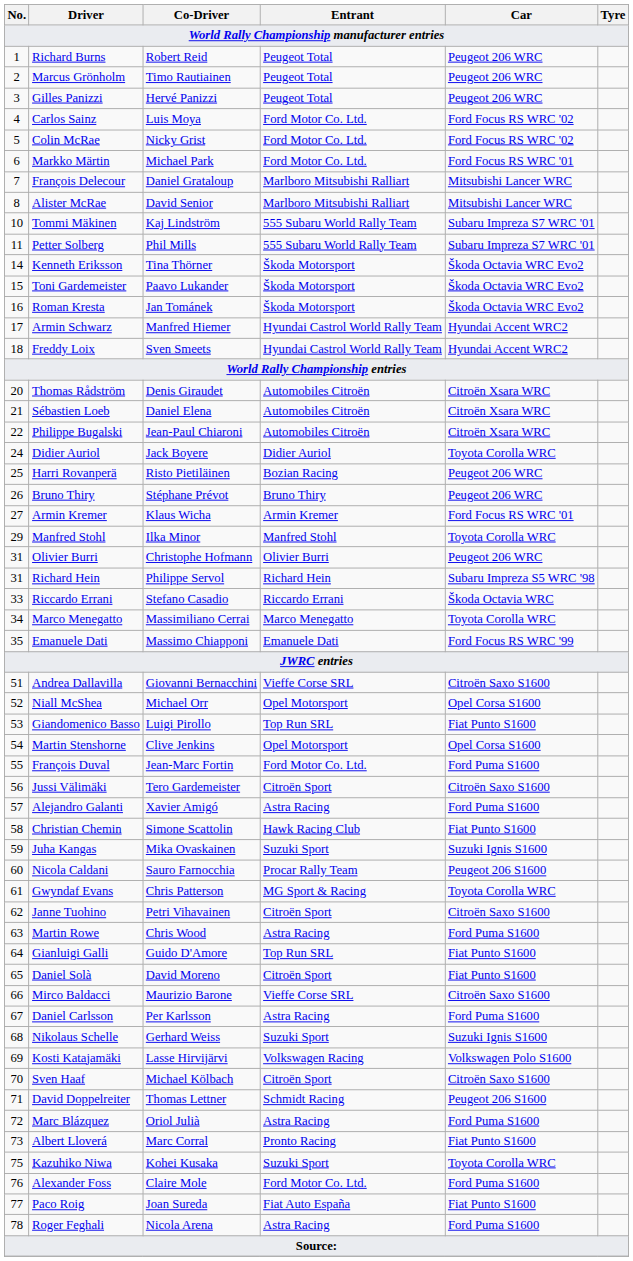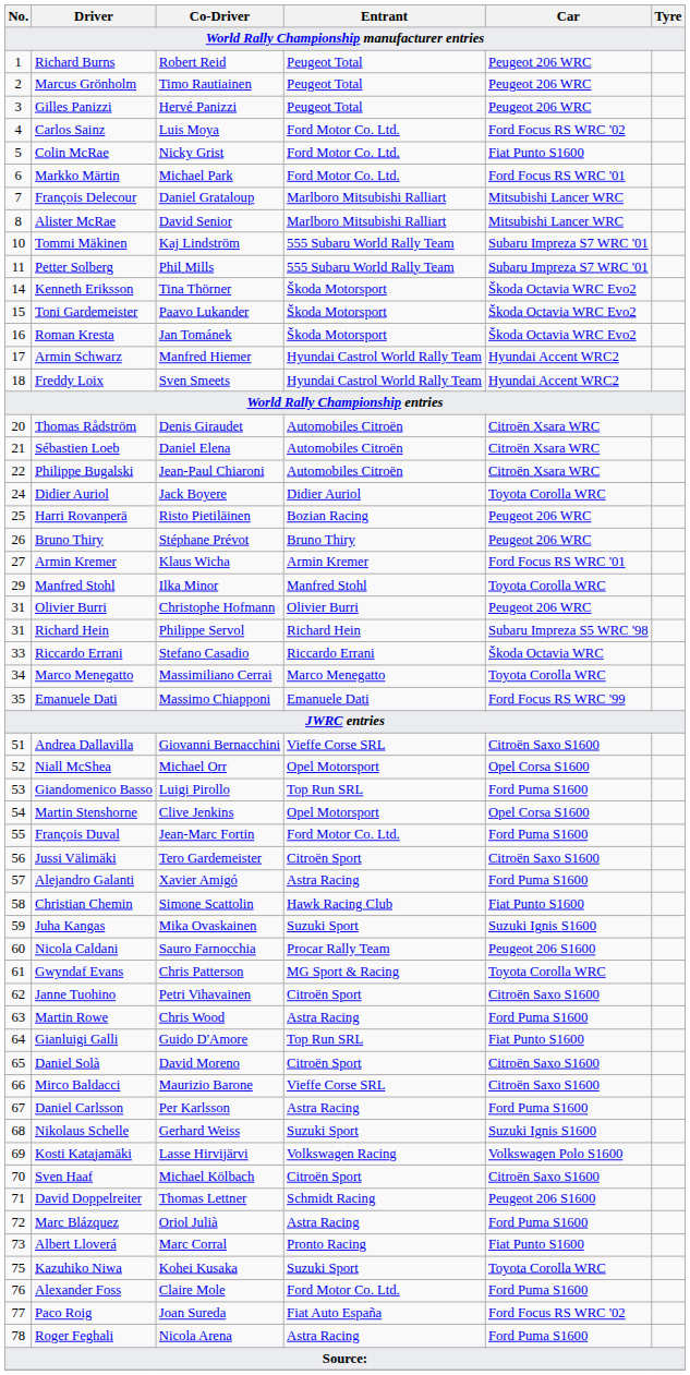Colin McRae | Car: Ford Focus RS WRC '02 -> Fiat Punto S1600
Giandomenico Basso | Car: Fiat Punto S1600 -> Ford Puma S1600
Daniel Solà | Car: Fiat Punto S1600 -> Citroën Saxo S1600
Paco Roig | Car: Fiat Punto S1600 -> Ford Focus RS WRC '02
